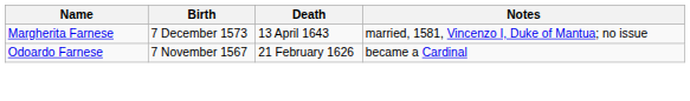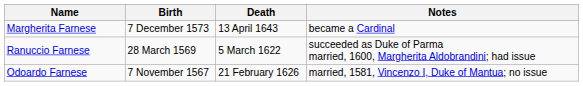Margherita Farnese | Notes: married, 1581, Vincenzo I, Duke of Mantua; no issue -> became a Cardinal
+ row: Ranuccio Farnese | 28 March 1569 | 5 March 1622 | succeeded as Duke of Parma married, 1600, Margherita Aldobrandini; had issue
Odoardo Farnese | Notes: became a Cardinal -> married, 1581, Vincenzo I, Duke of Mantua; no issue
